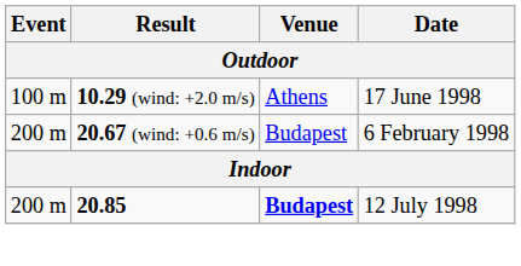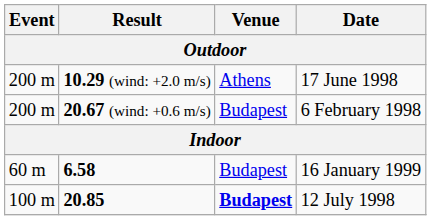10.29 (wind: +2.0 m/s) | Event: 100 m -> 200 m
+ row: 60 m | 6.58 | Budapest | 16 January 1999
20.85 | Event: 200 m -> 100 m
